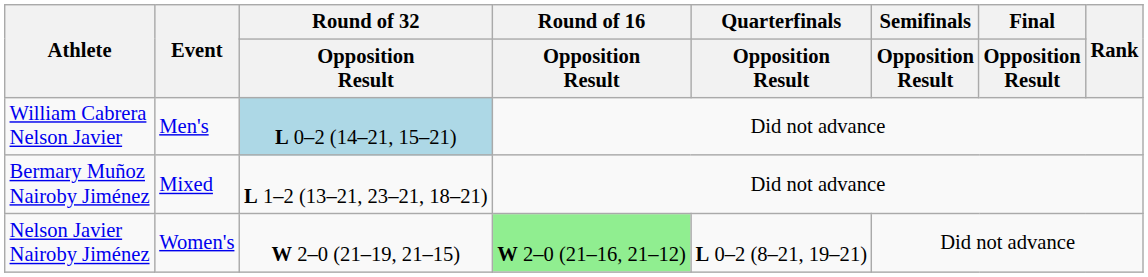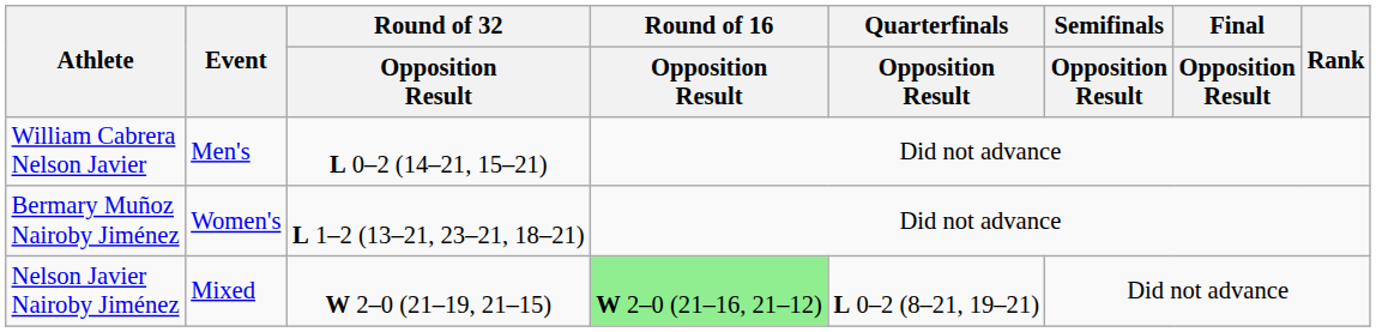William Cabrera Nelson Javier | Round of 32 / Opposition Result: lightblue background -> no background
Bermary Muñoz Nairoby Jiménez | Event: Mixed -> Women's
Nelson Javier Nairoby Jiménez | Event: Women's -> Mixed
